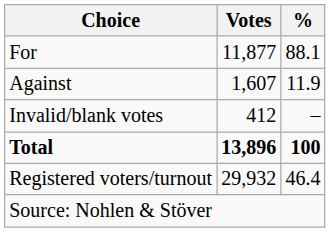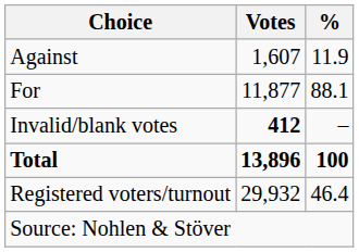rows swapped: For <-> Against
Invalid/blank votes | Votes: normal -> bold
